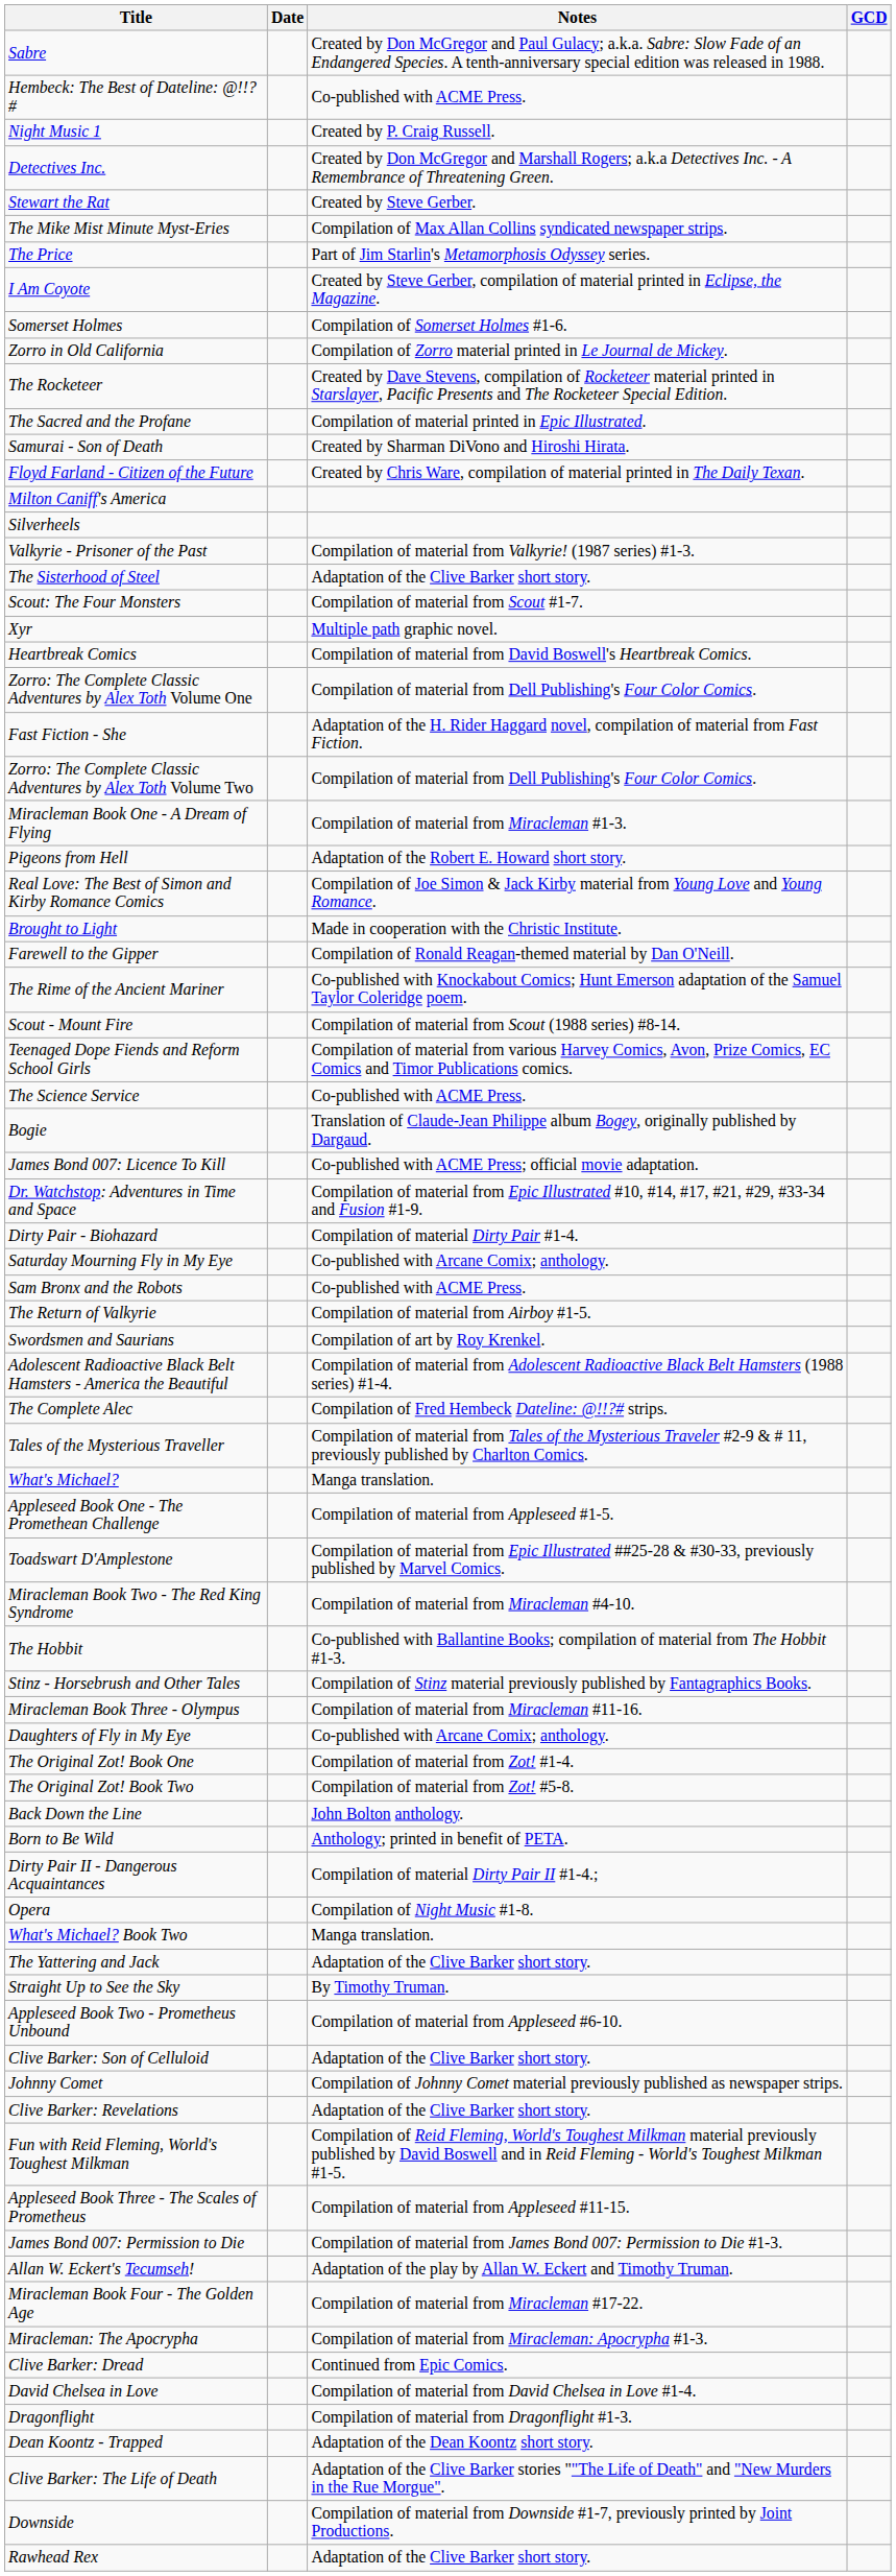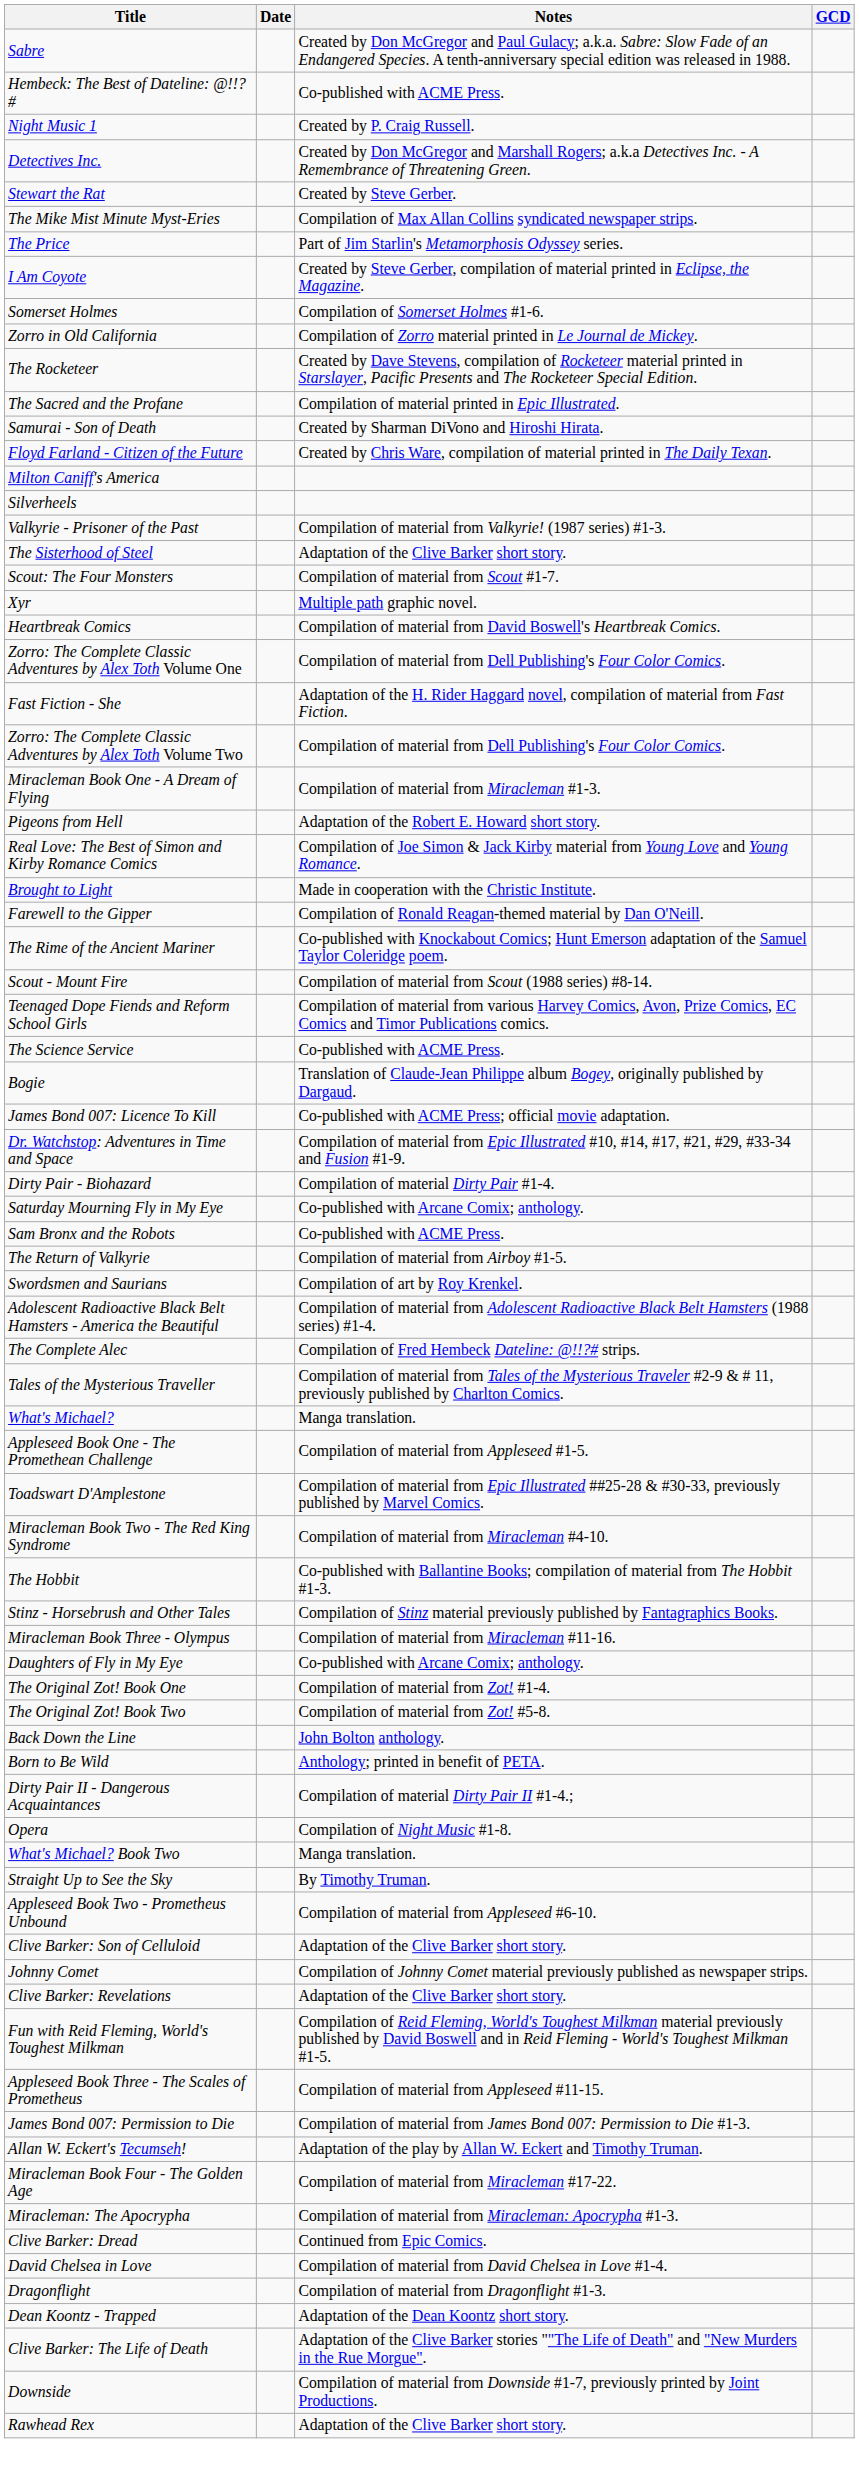- row: The Yattering and Jack | Adaptation of the Clive Barker short story.
